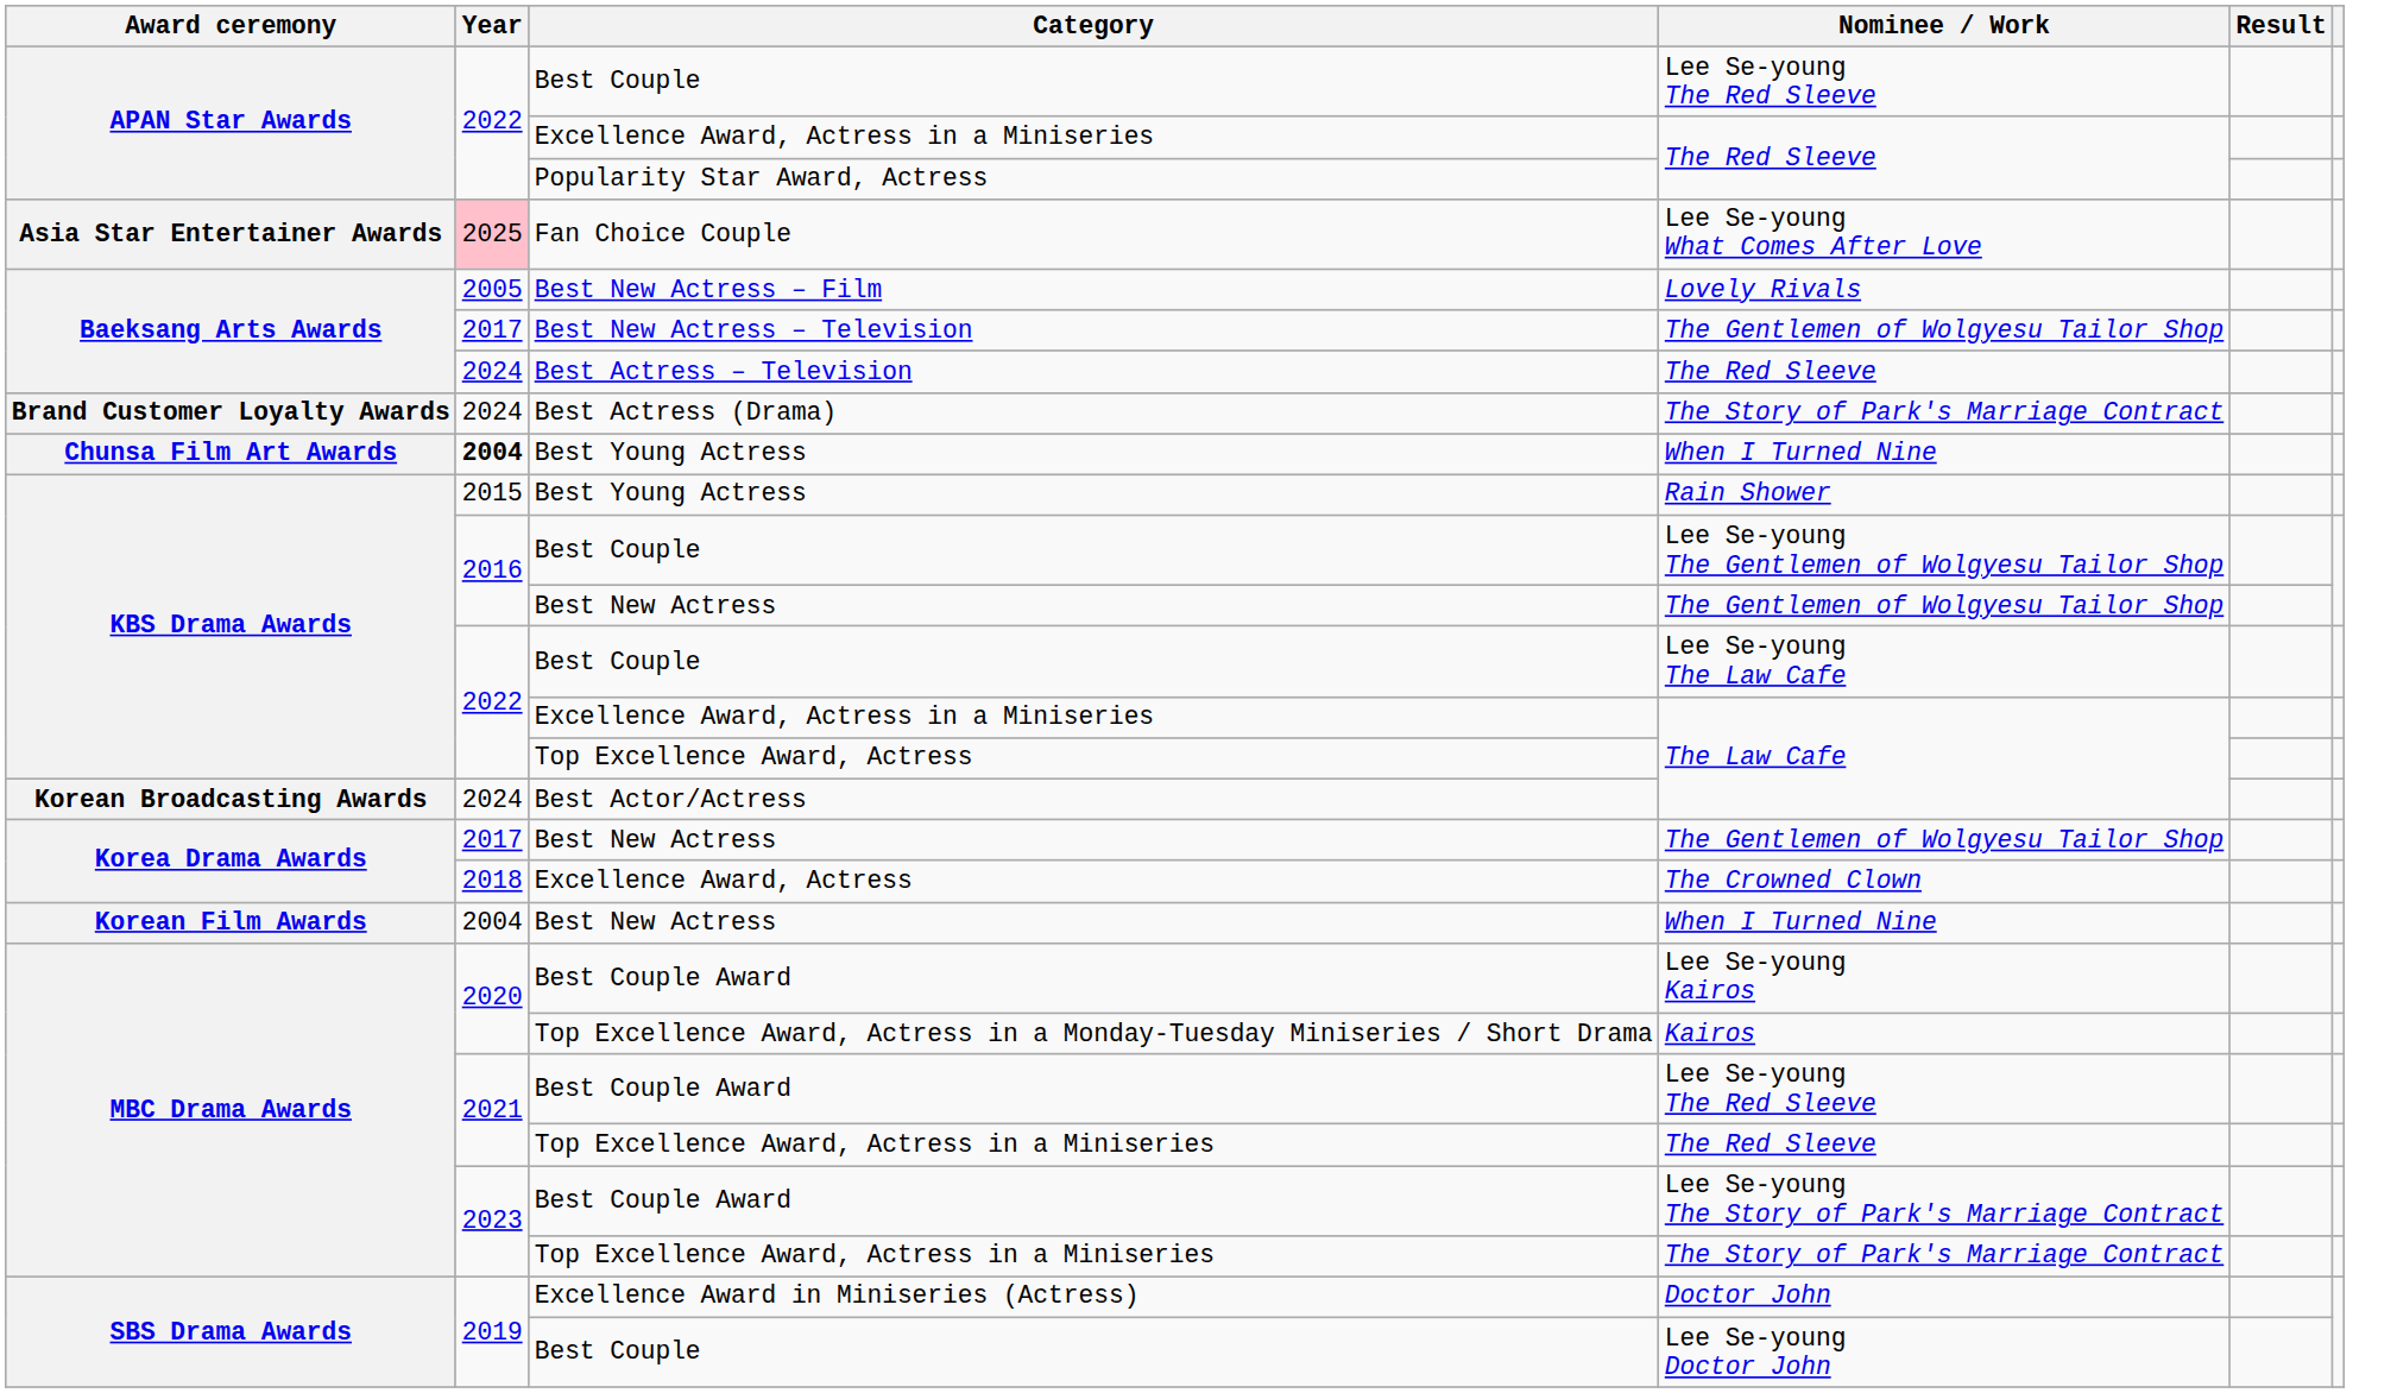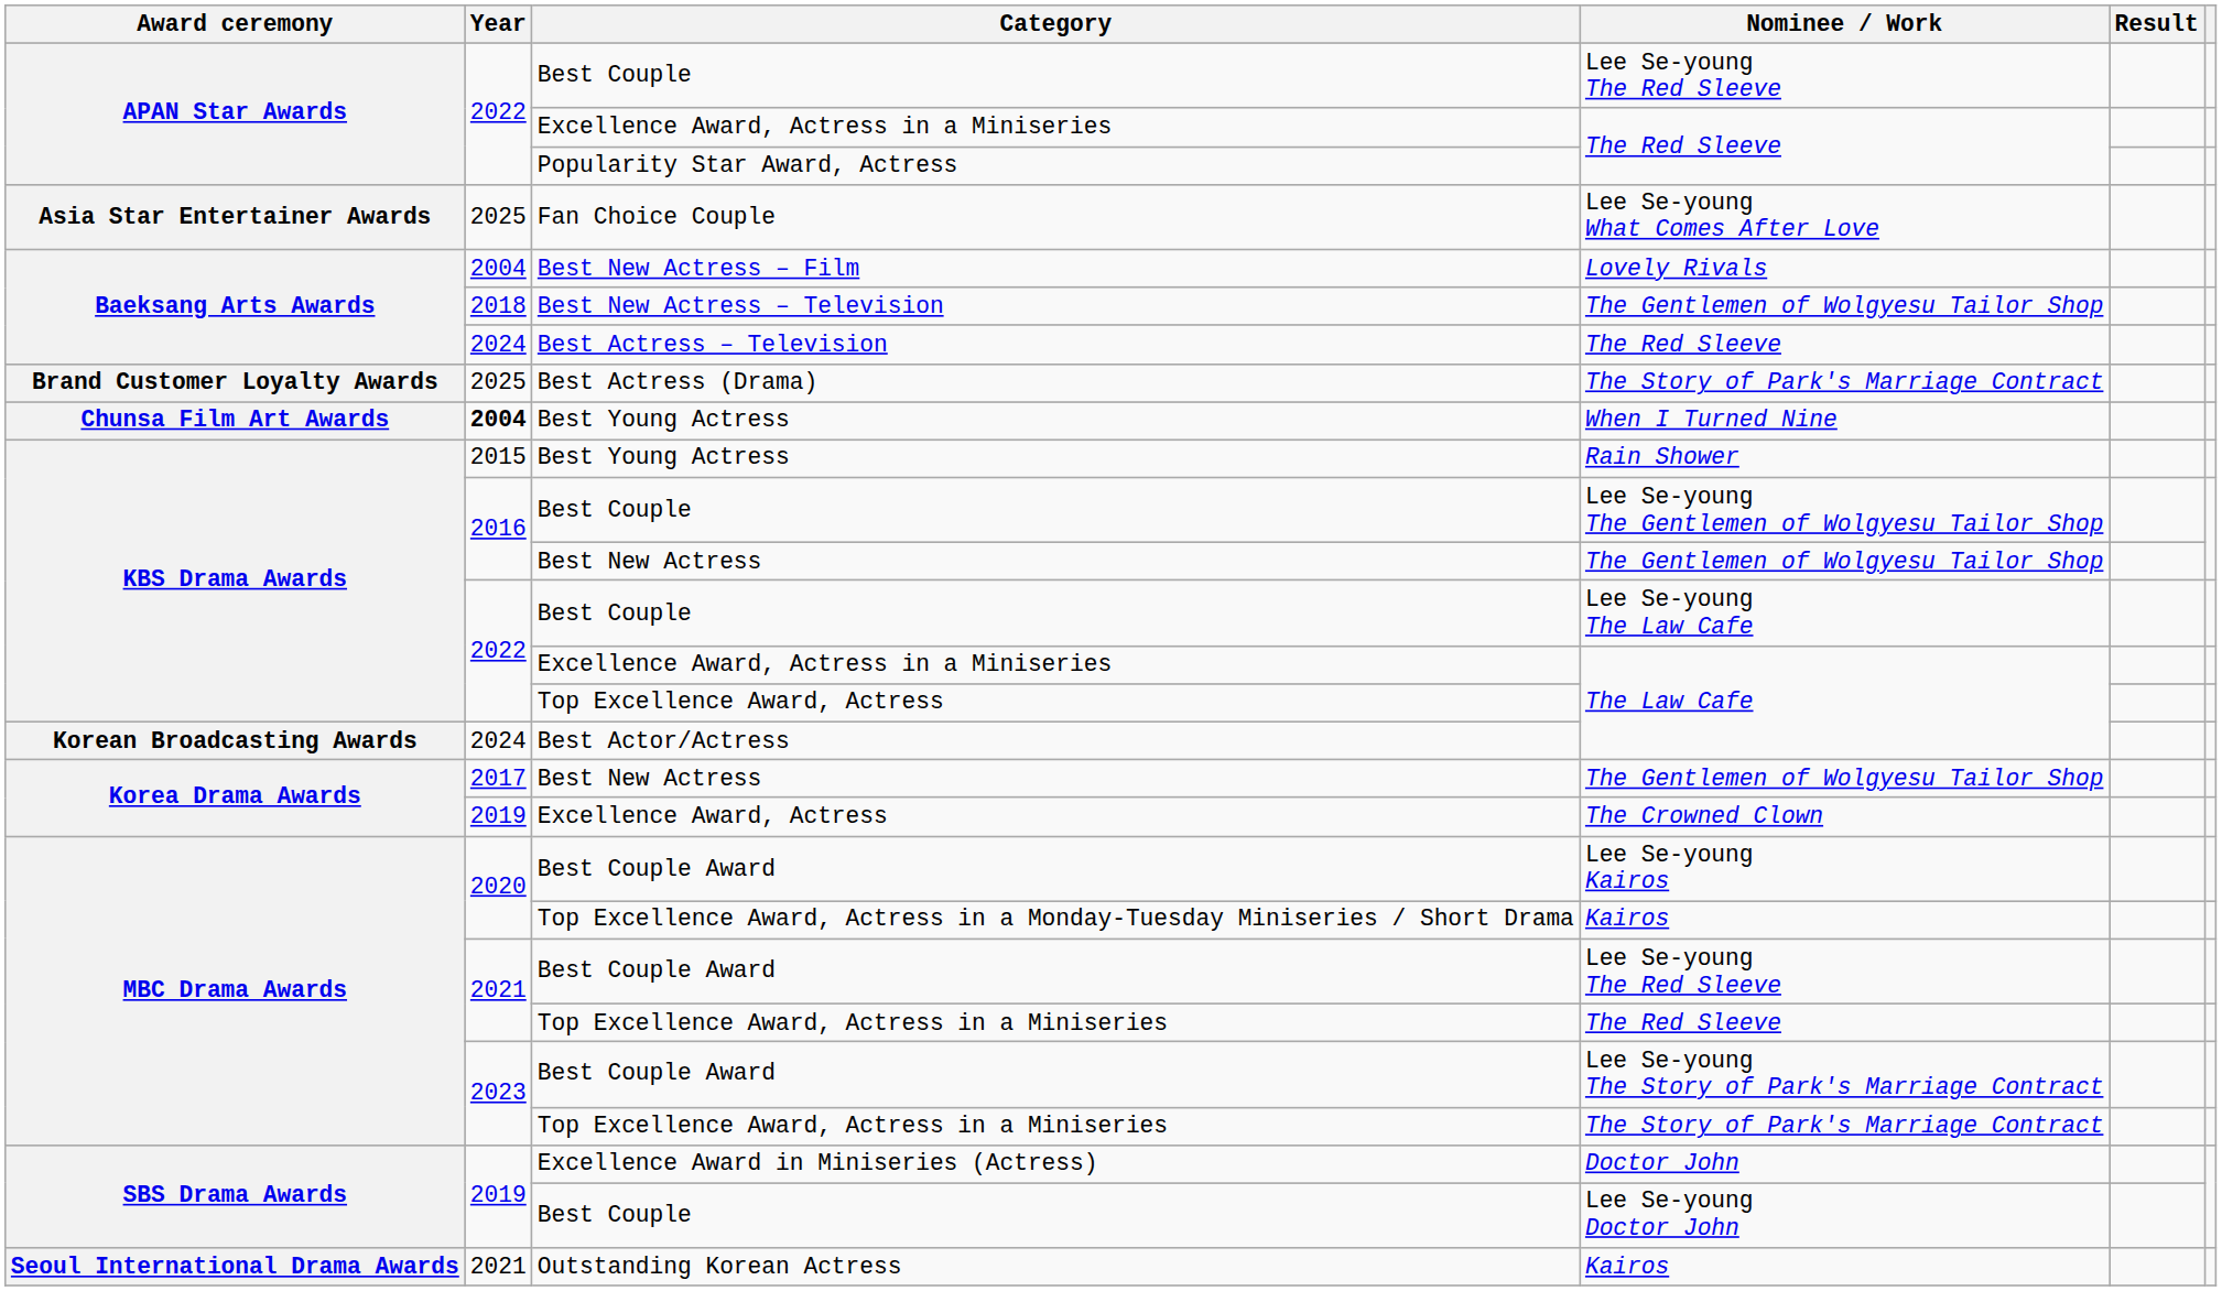Fan Choice Couple | Year: pink background -> no background
Best New Actress – Film | Year: 2005 -> 2004
Best New Actress – Television | Year: 2017 -> 2018
Best Actress (Drama) | Year: 2024 -> 2025
Excellence Award, Actress | Year: 2018 -> 2019
- row: Korean Film Awards | 2004 | Best New Actress | When I Turned Nine
+ row: Seoul International Drama Awards | 2021 | Outstanding Korean Actress | Kairos
